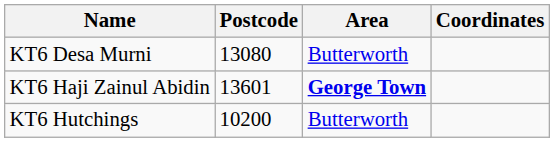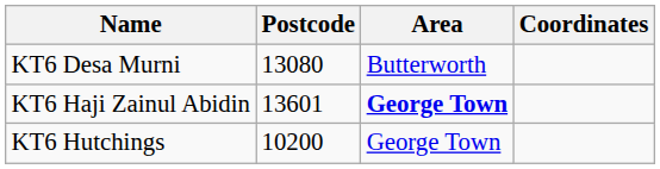KT6 Hutchings | Area: Butterworth -> George Town
